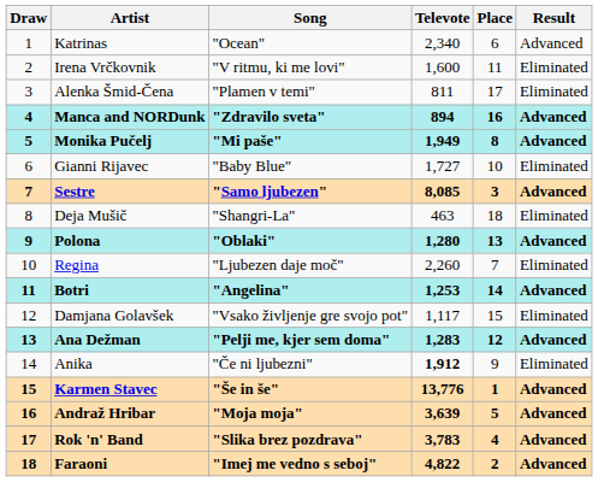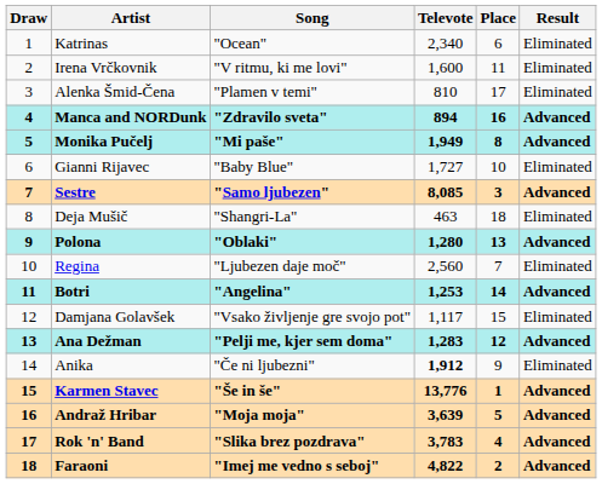Katrinas | Result: Advanced -> Eliminated
Alenka Šmid-Čena | Televote: 811 -> 810
Regina | Televote: 2,260 -> 2,560
